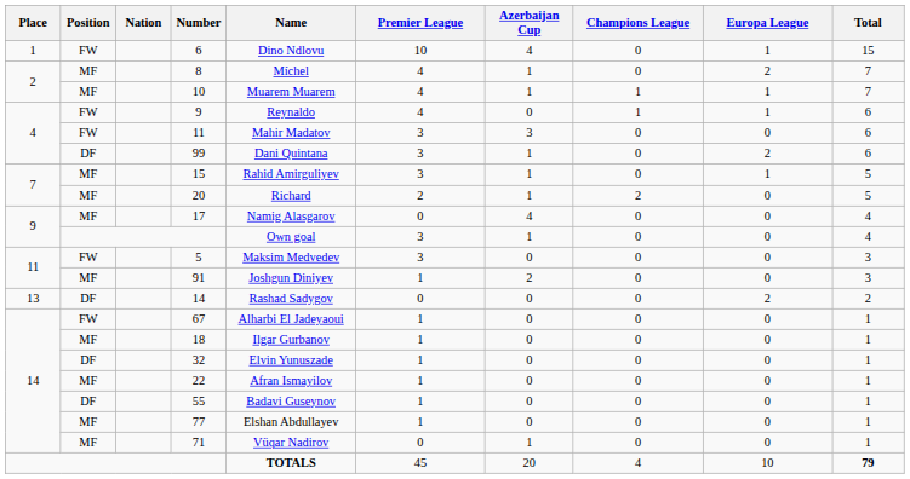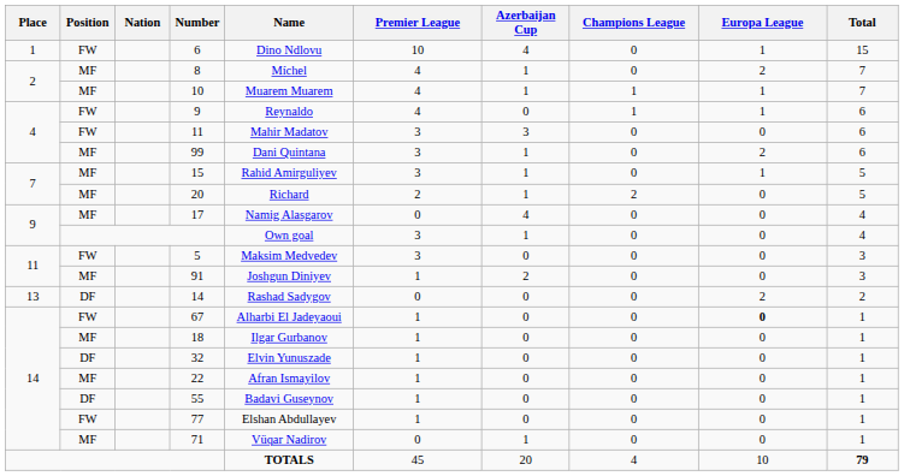99 | Position: DF -> MF
67 | Europa League: normal -> bold
77 | Position: MF -> FW
